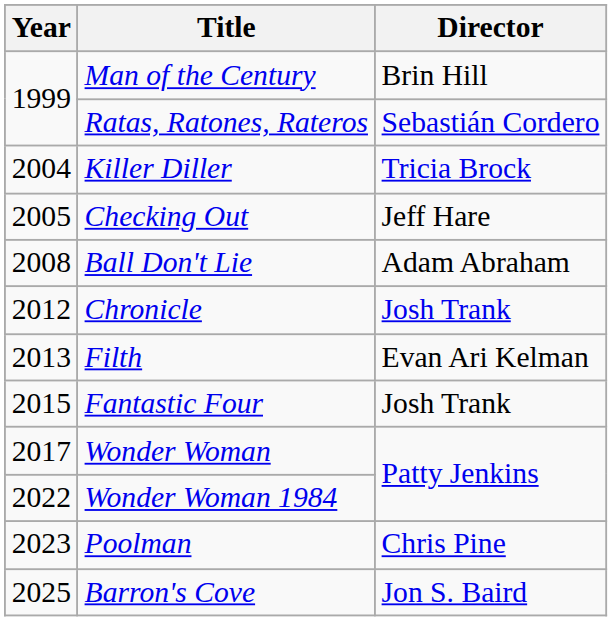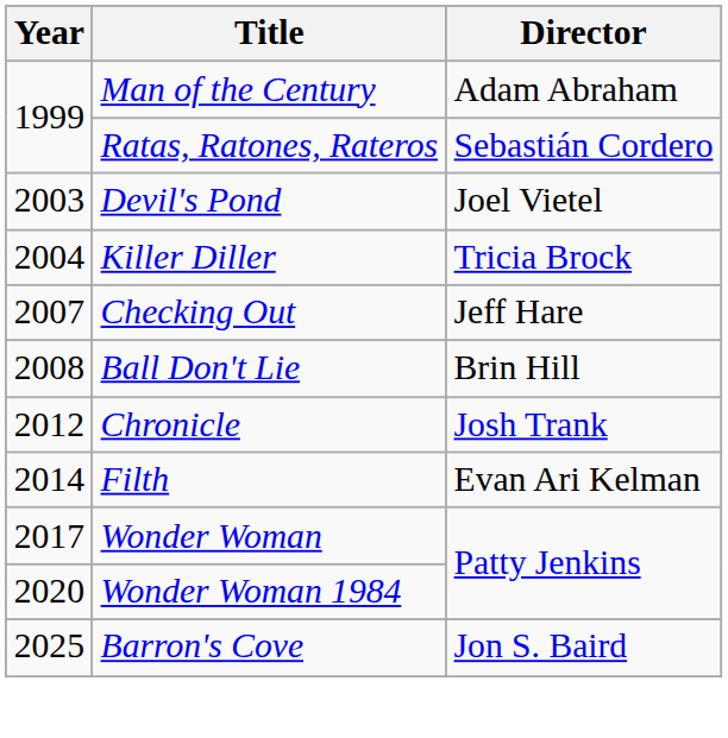Man of the Century | Director: Brin Hill -> Adam Abraham
+ row: 2003 | Devil's Pond | Joel Vietel
Checking Out | Year: 2005 -> 2007
Ball Don't Lie | Director: Adam Abraham -> Brin Hill
Filth | Year: 2013 -> 2014
- row: 2015 | Fantastic Four | Josh Trank
Wonder Woman 1984 | Year: 2022 -> 2020
- row: 2023 | Poolman | Chris Pine
